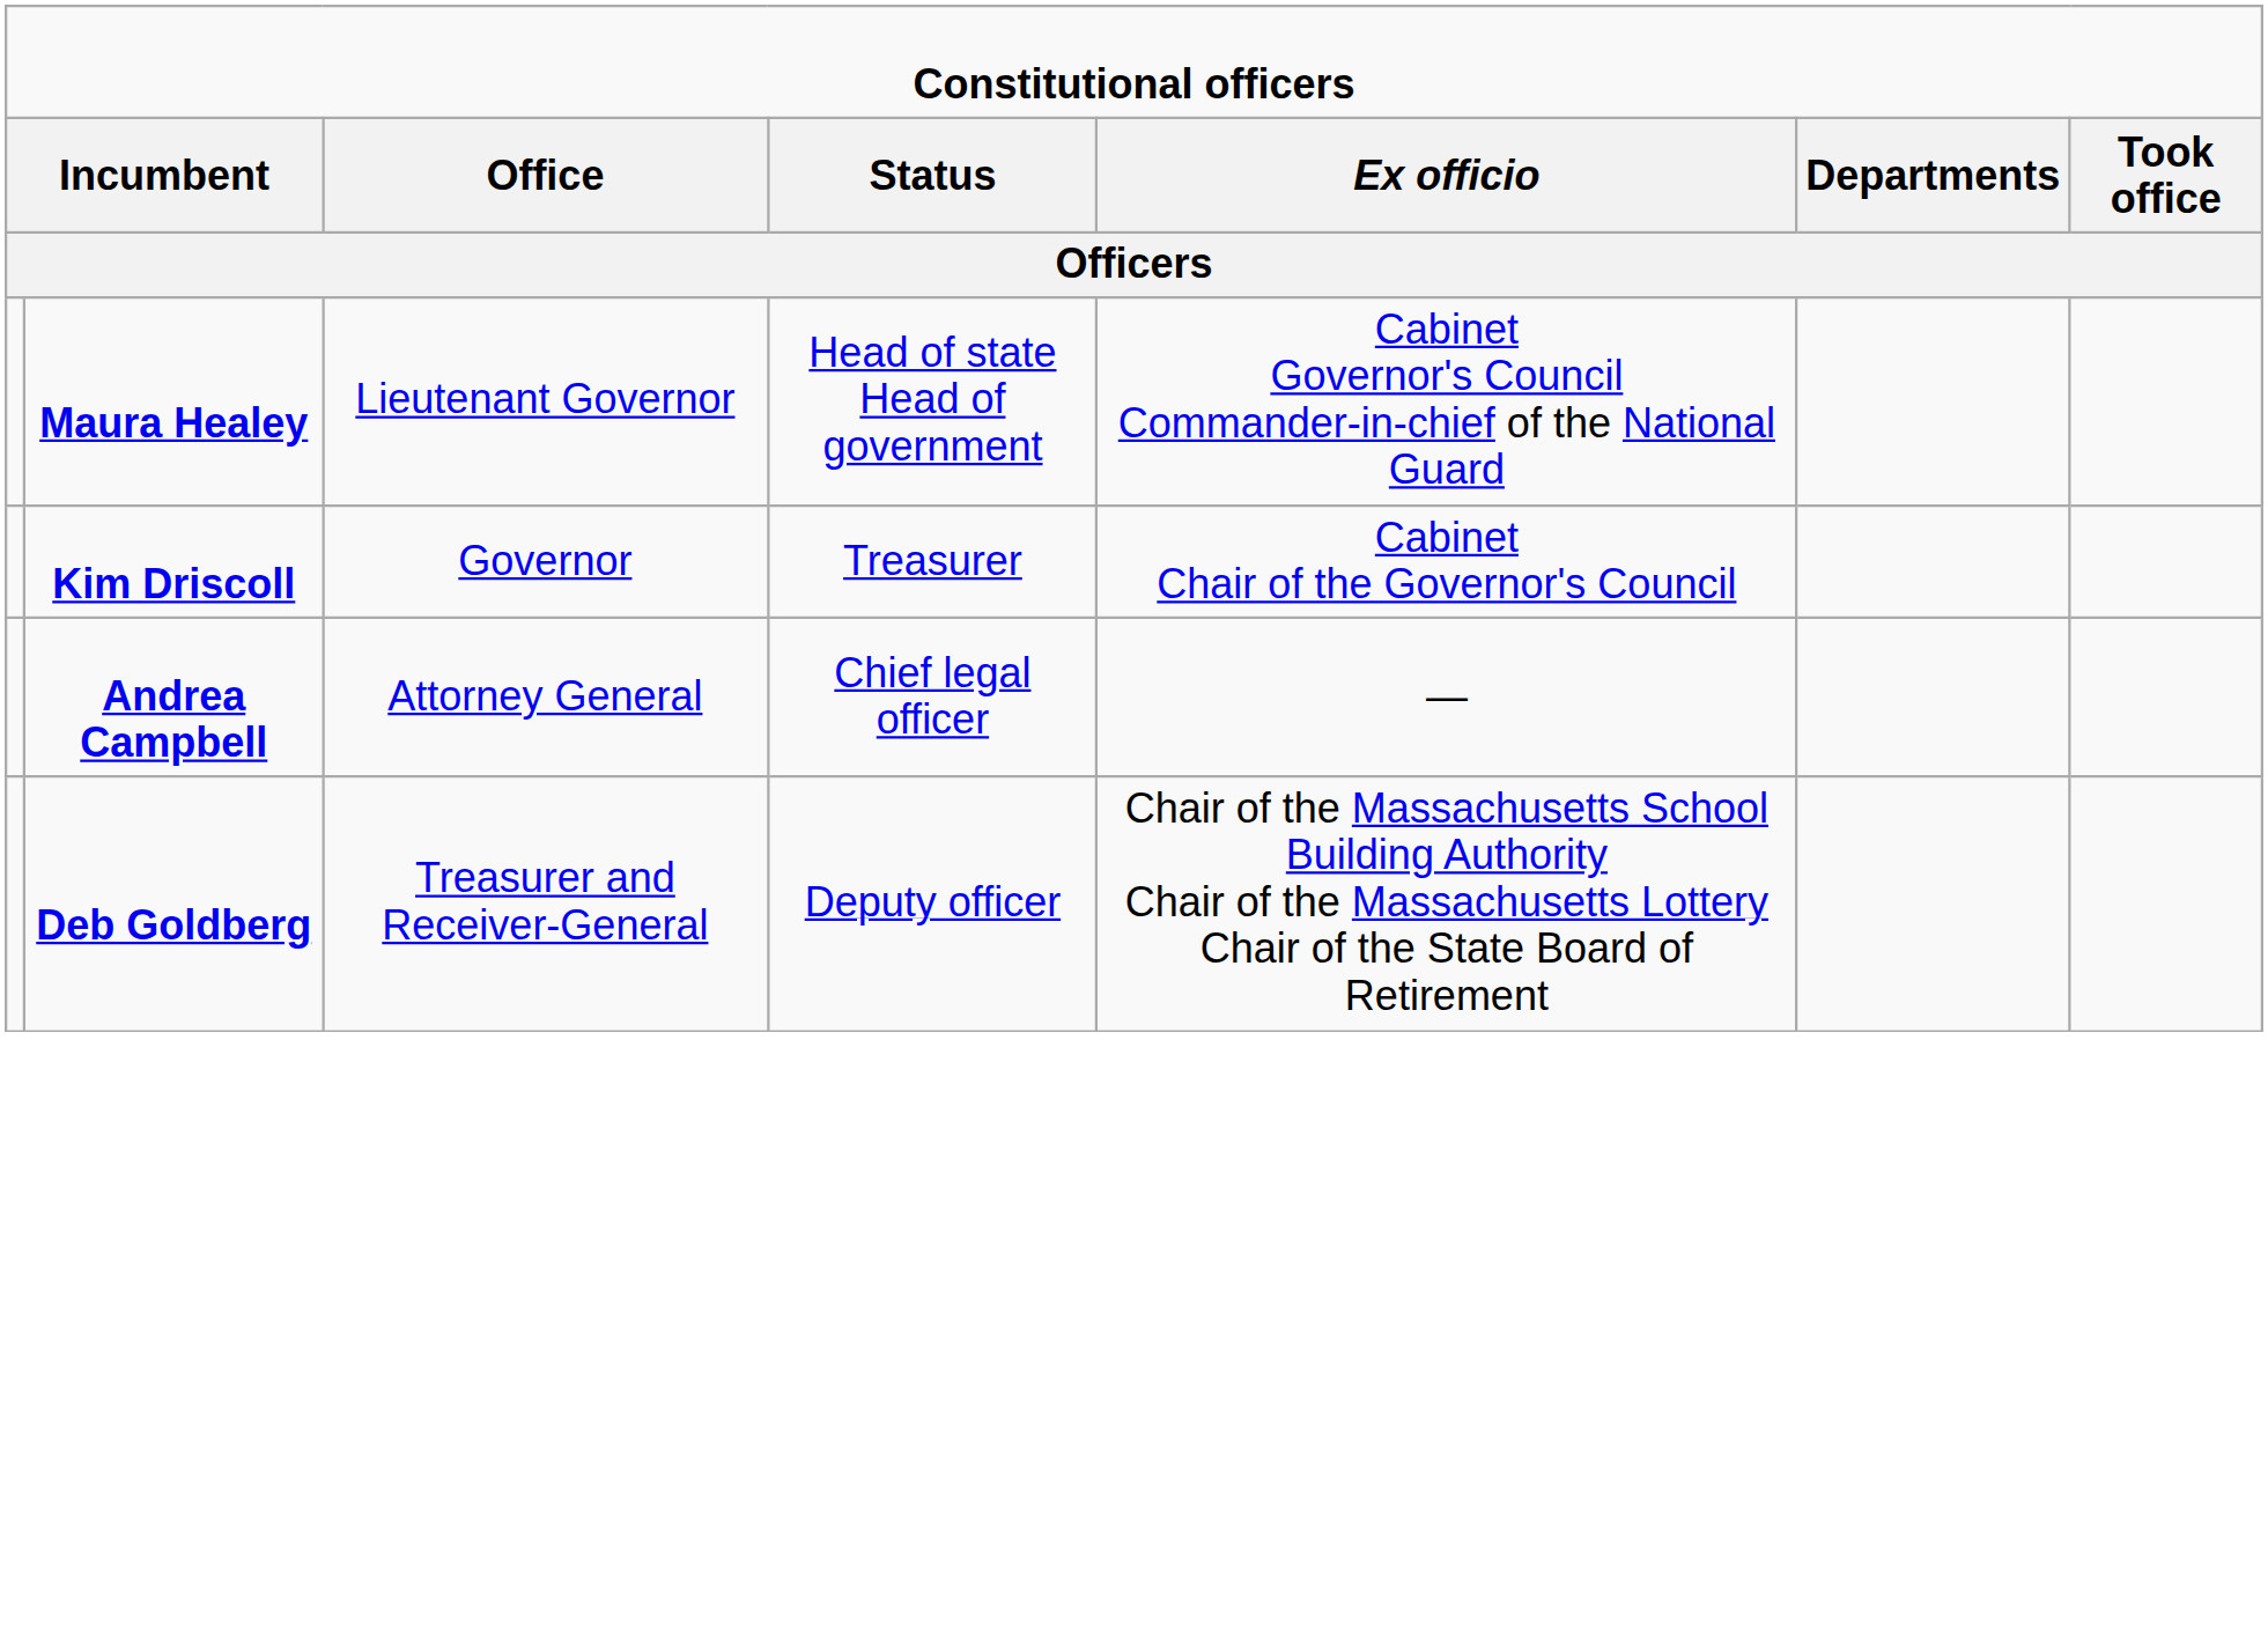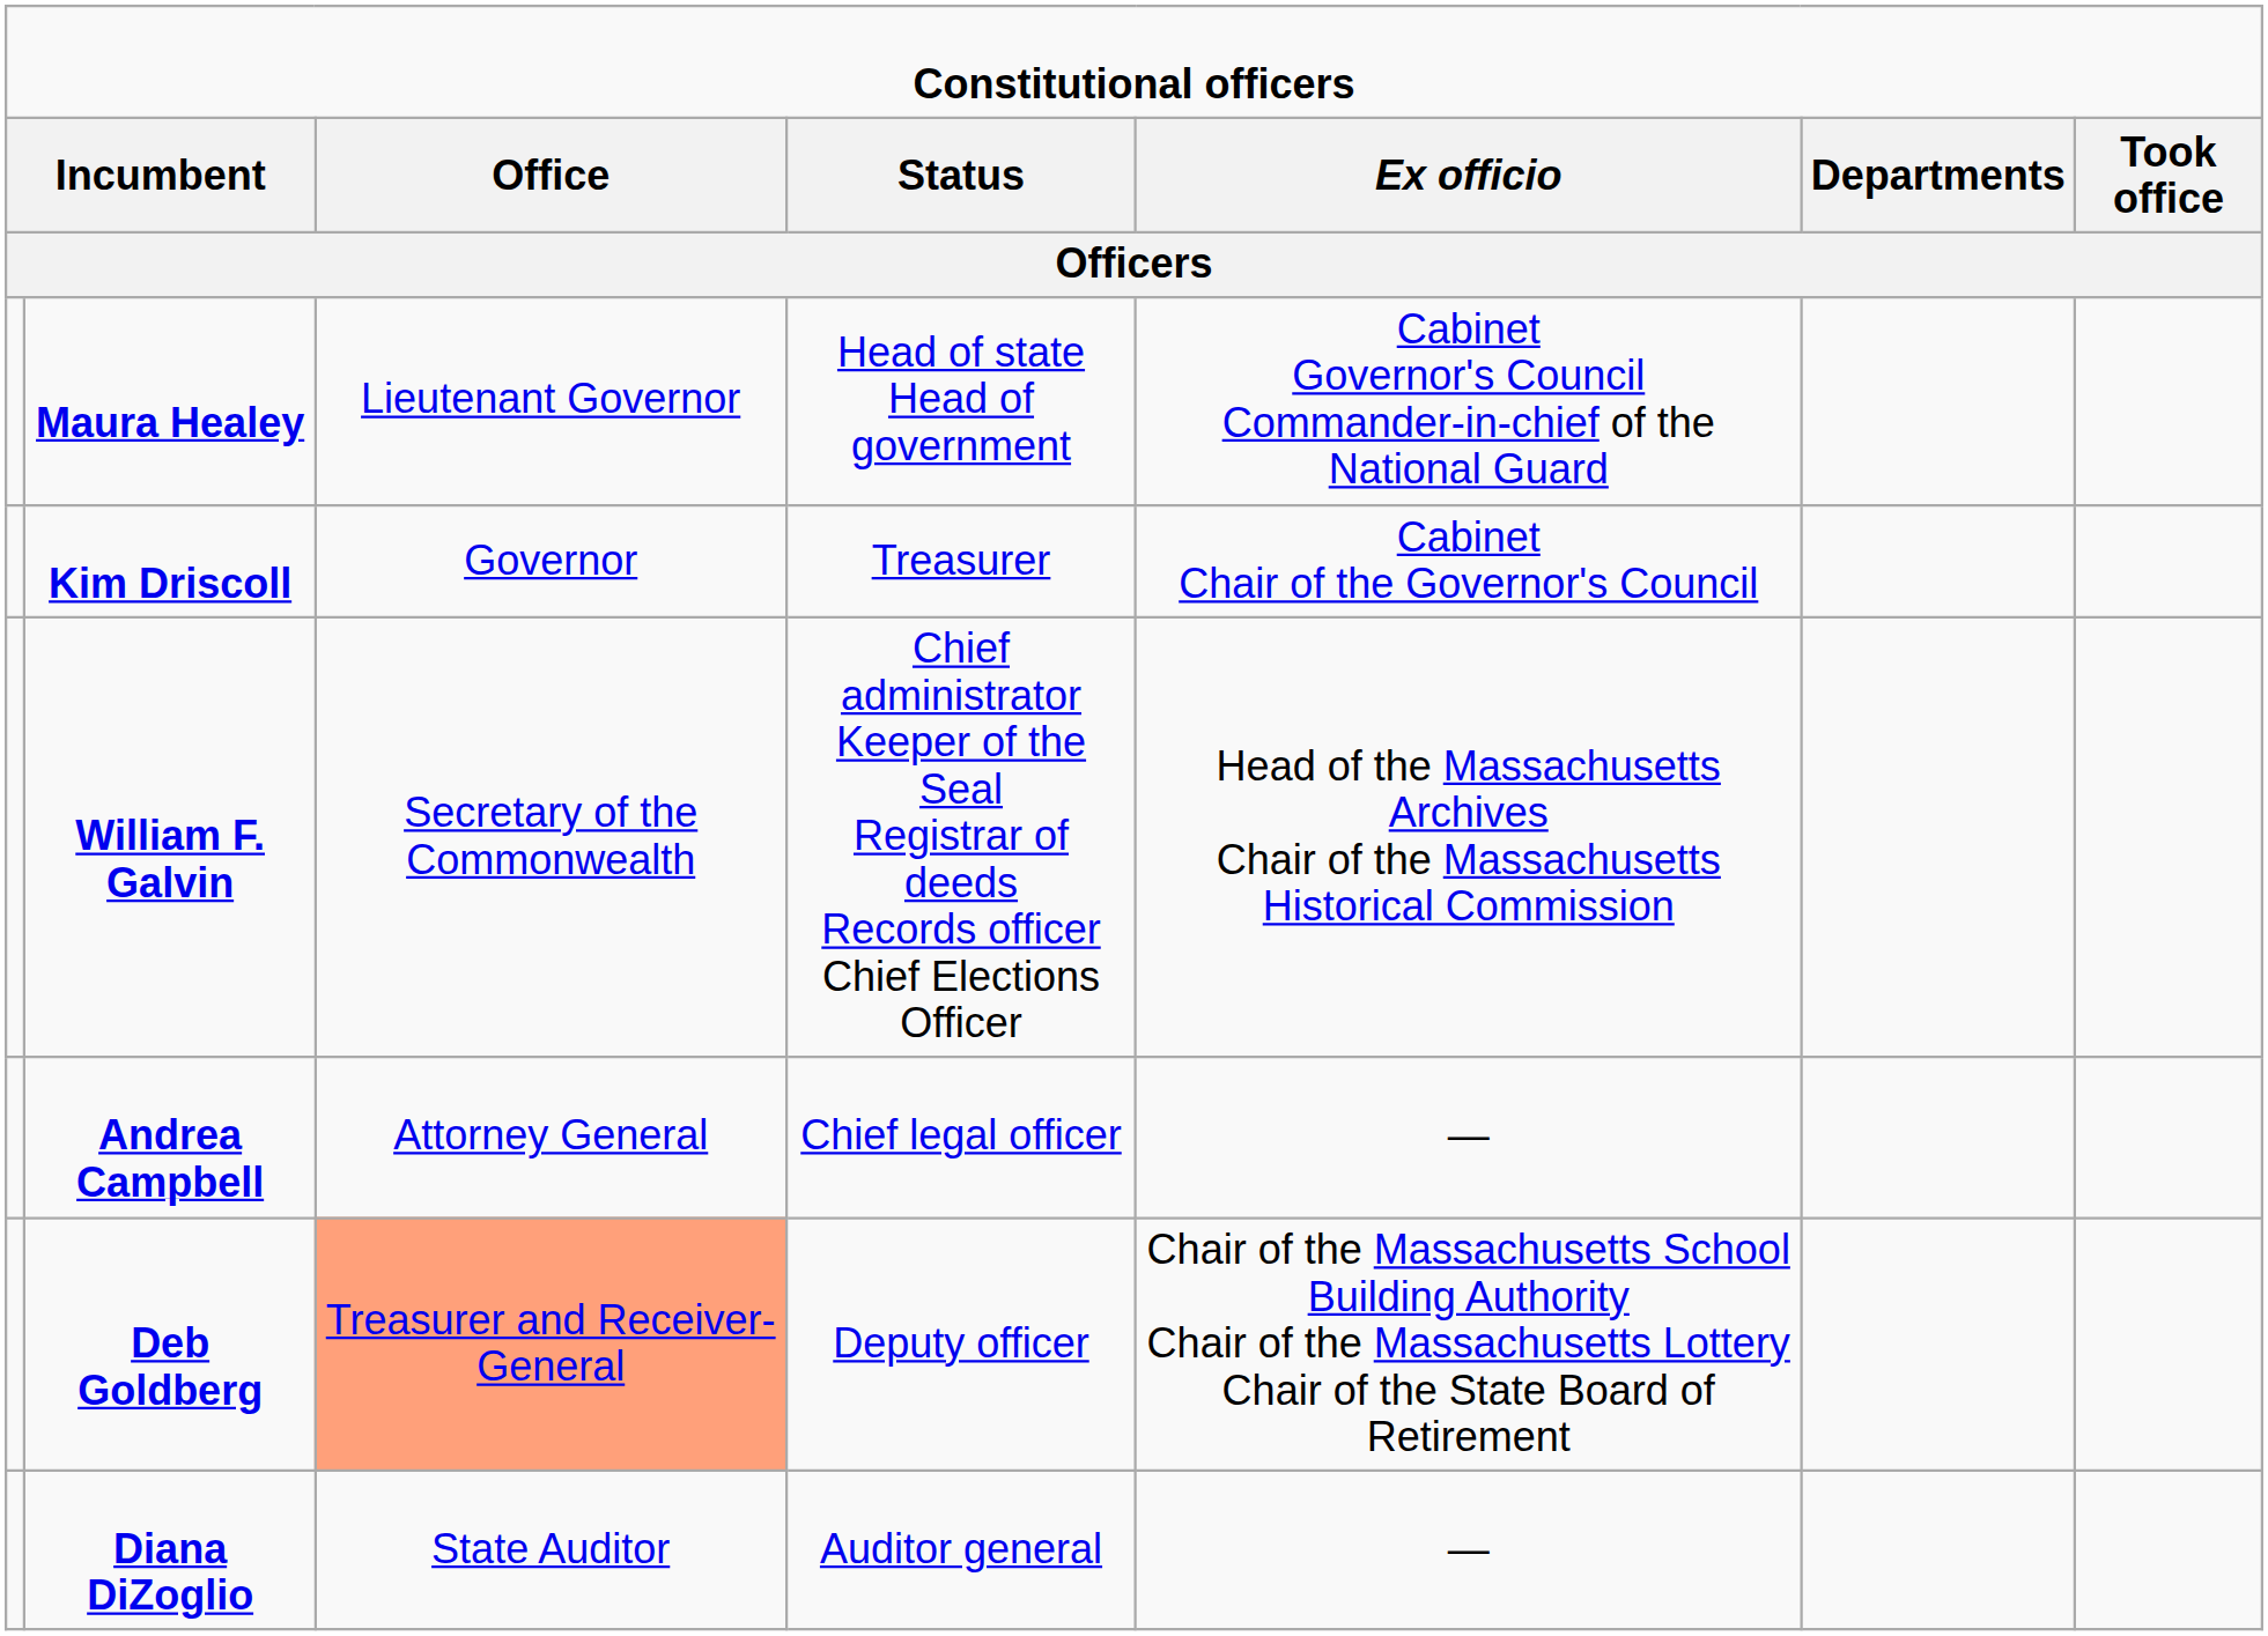+ row: William F. Galvin | Secretary of the Commonwealth | Chief administrator Keeper of the Seal Registrar of deeds Records officer Chief Elections Officer | Head of the Massachusetts Archives Chair of the Massachusetts Historical Commission
Deb Goldberg | column 3: no background -> lightsalmon background
+ row: Diana DiZoglio | State Auditor | Auditor general | —
